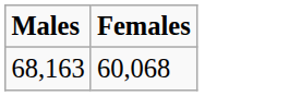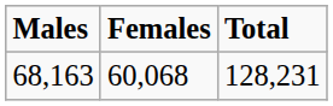+ column: Total | 128,231
